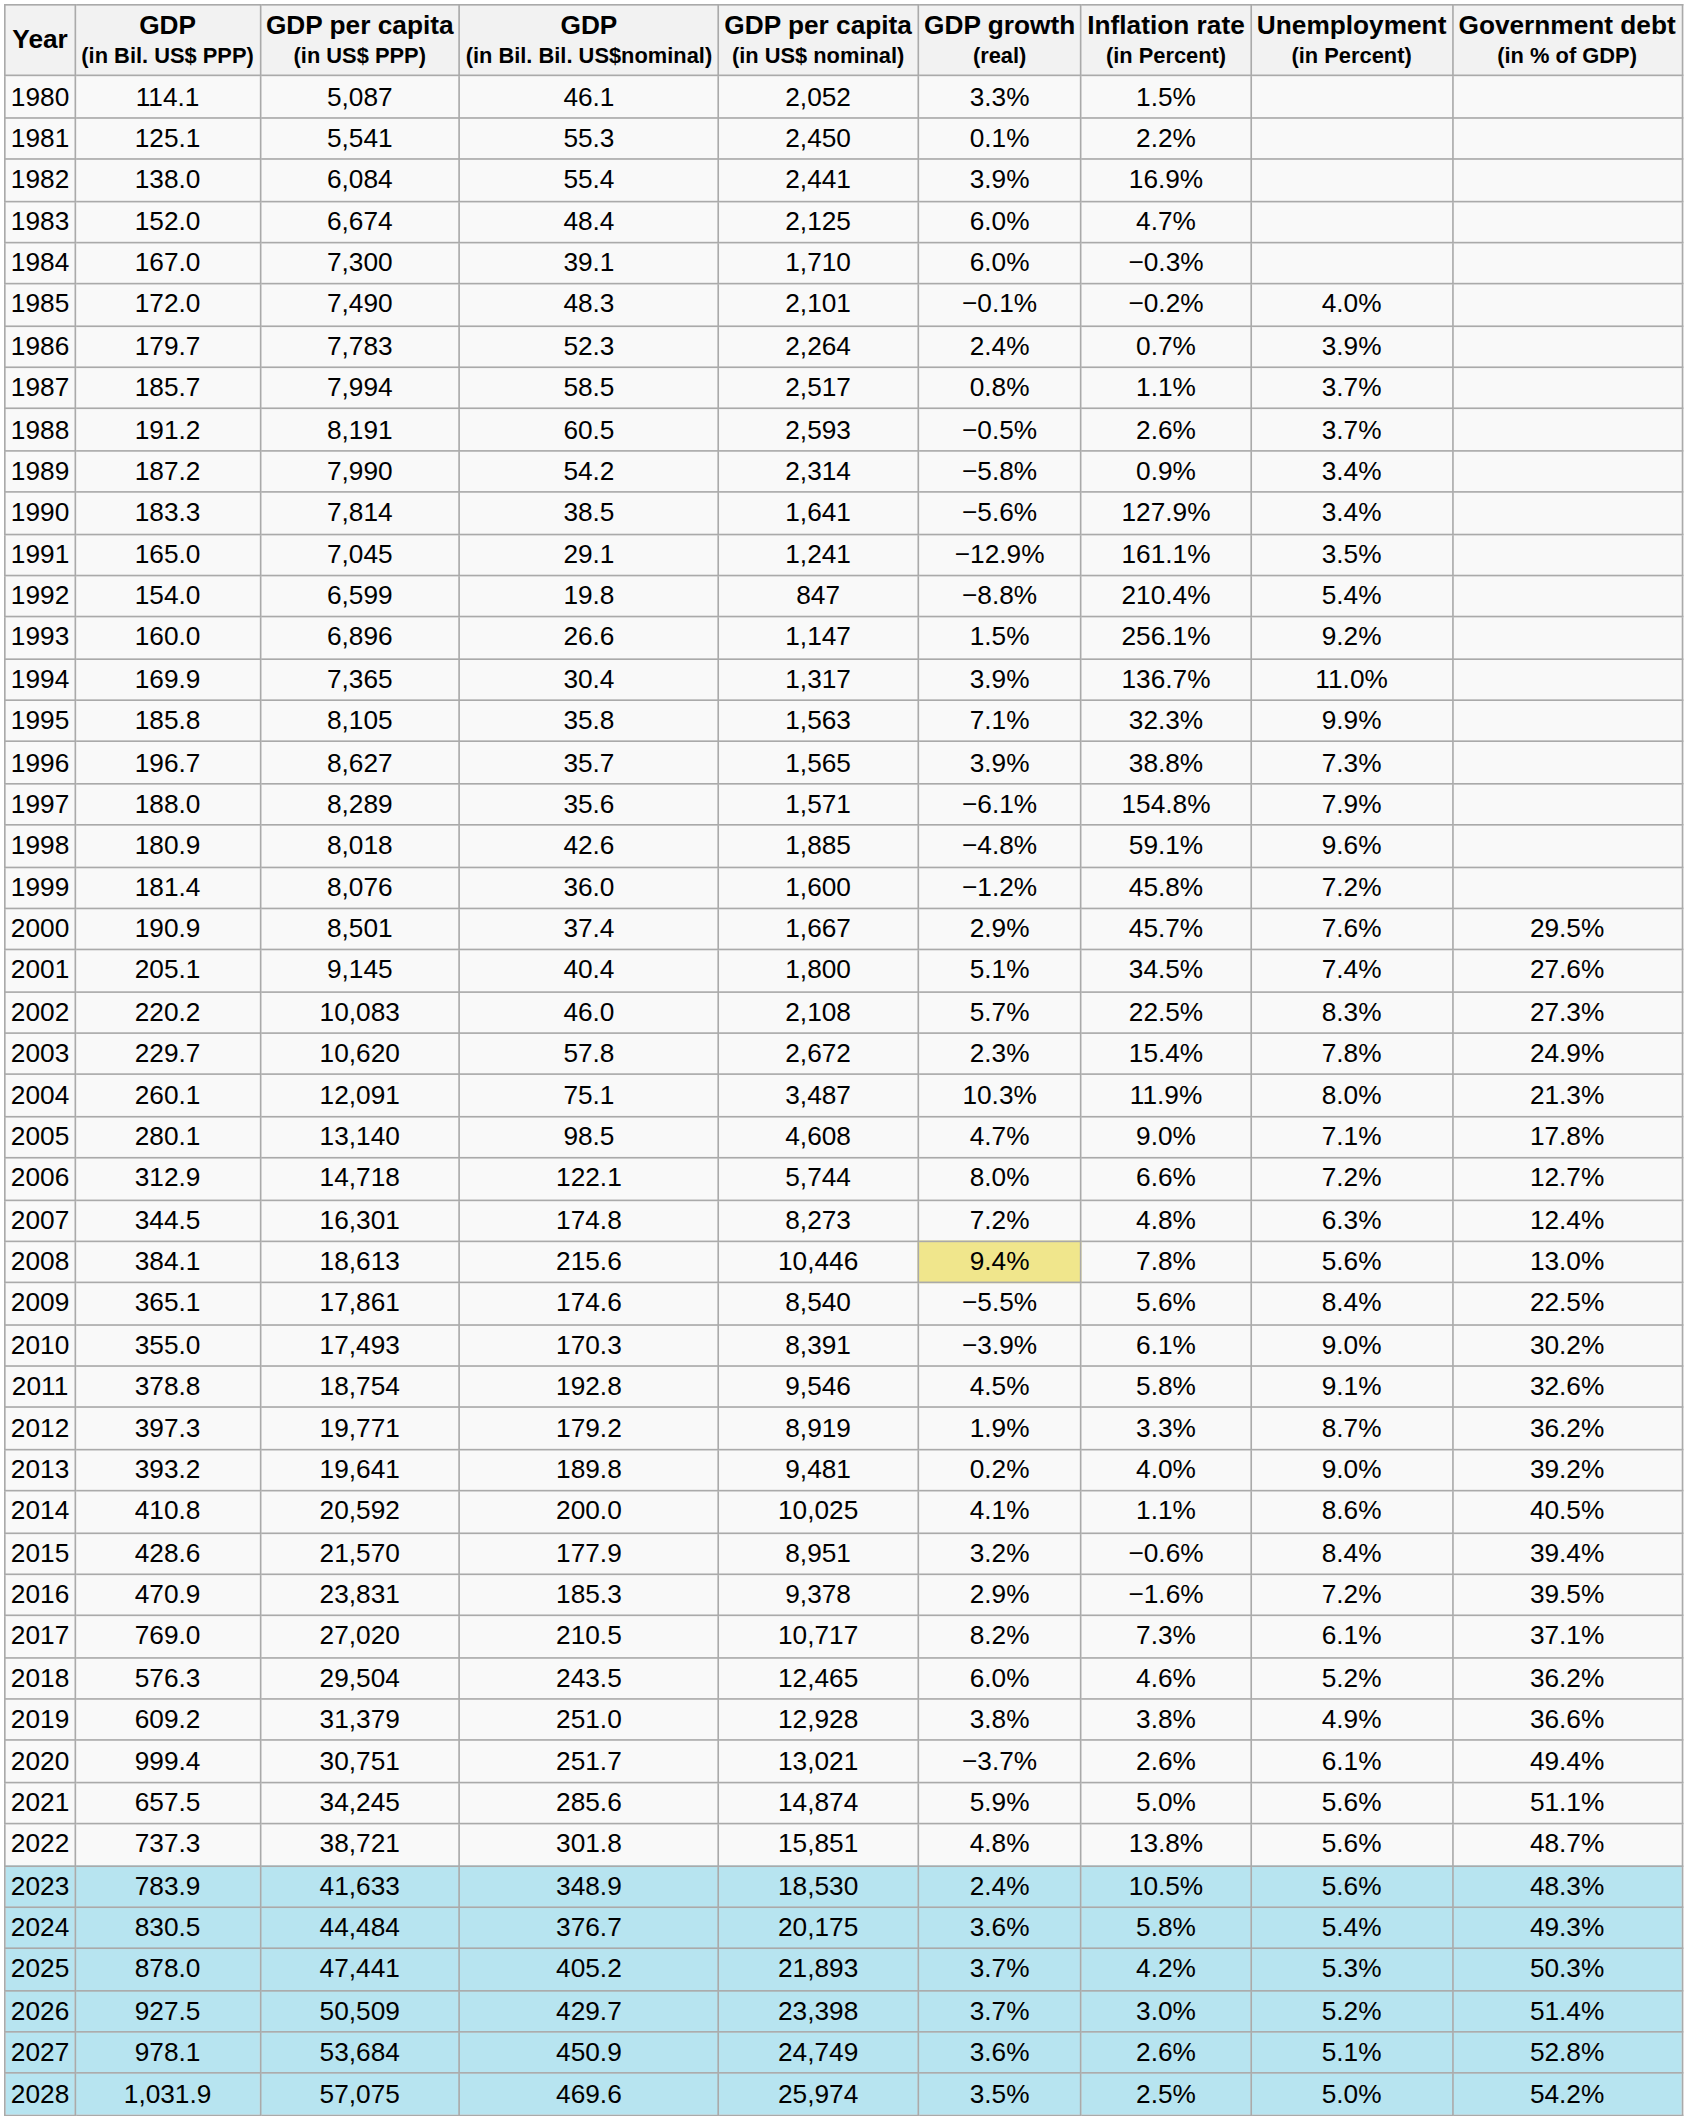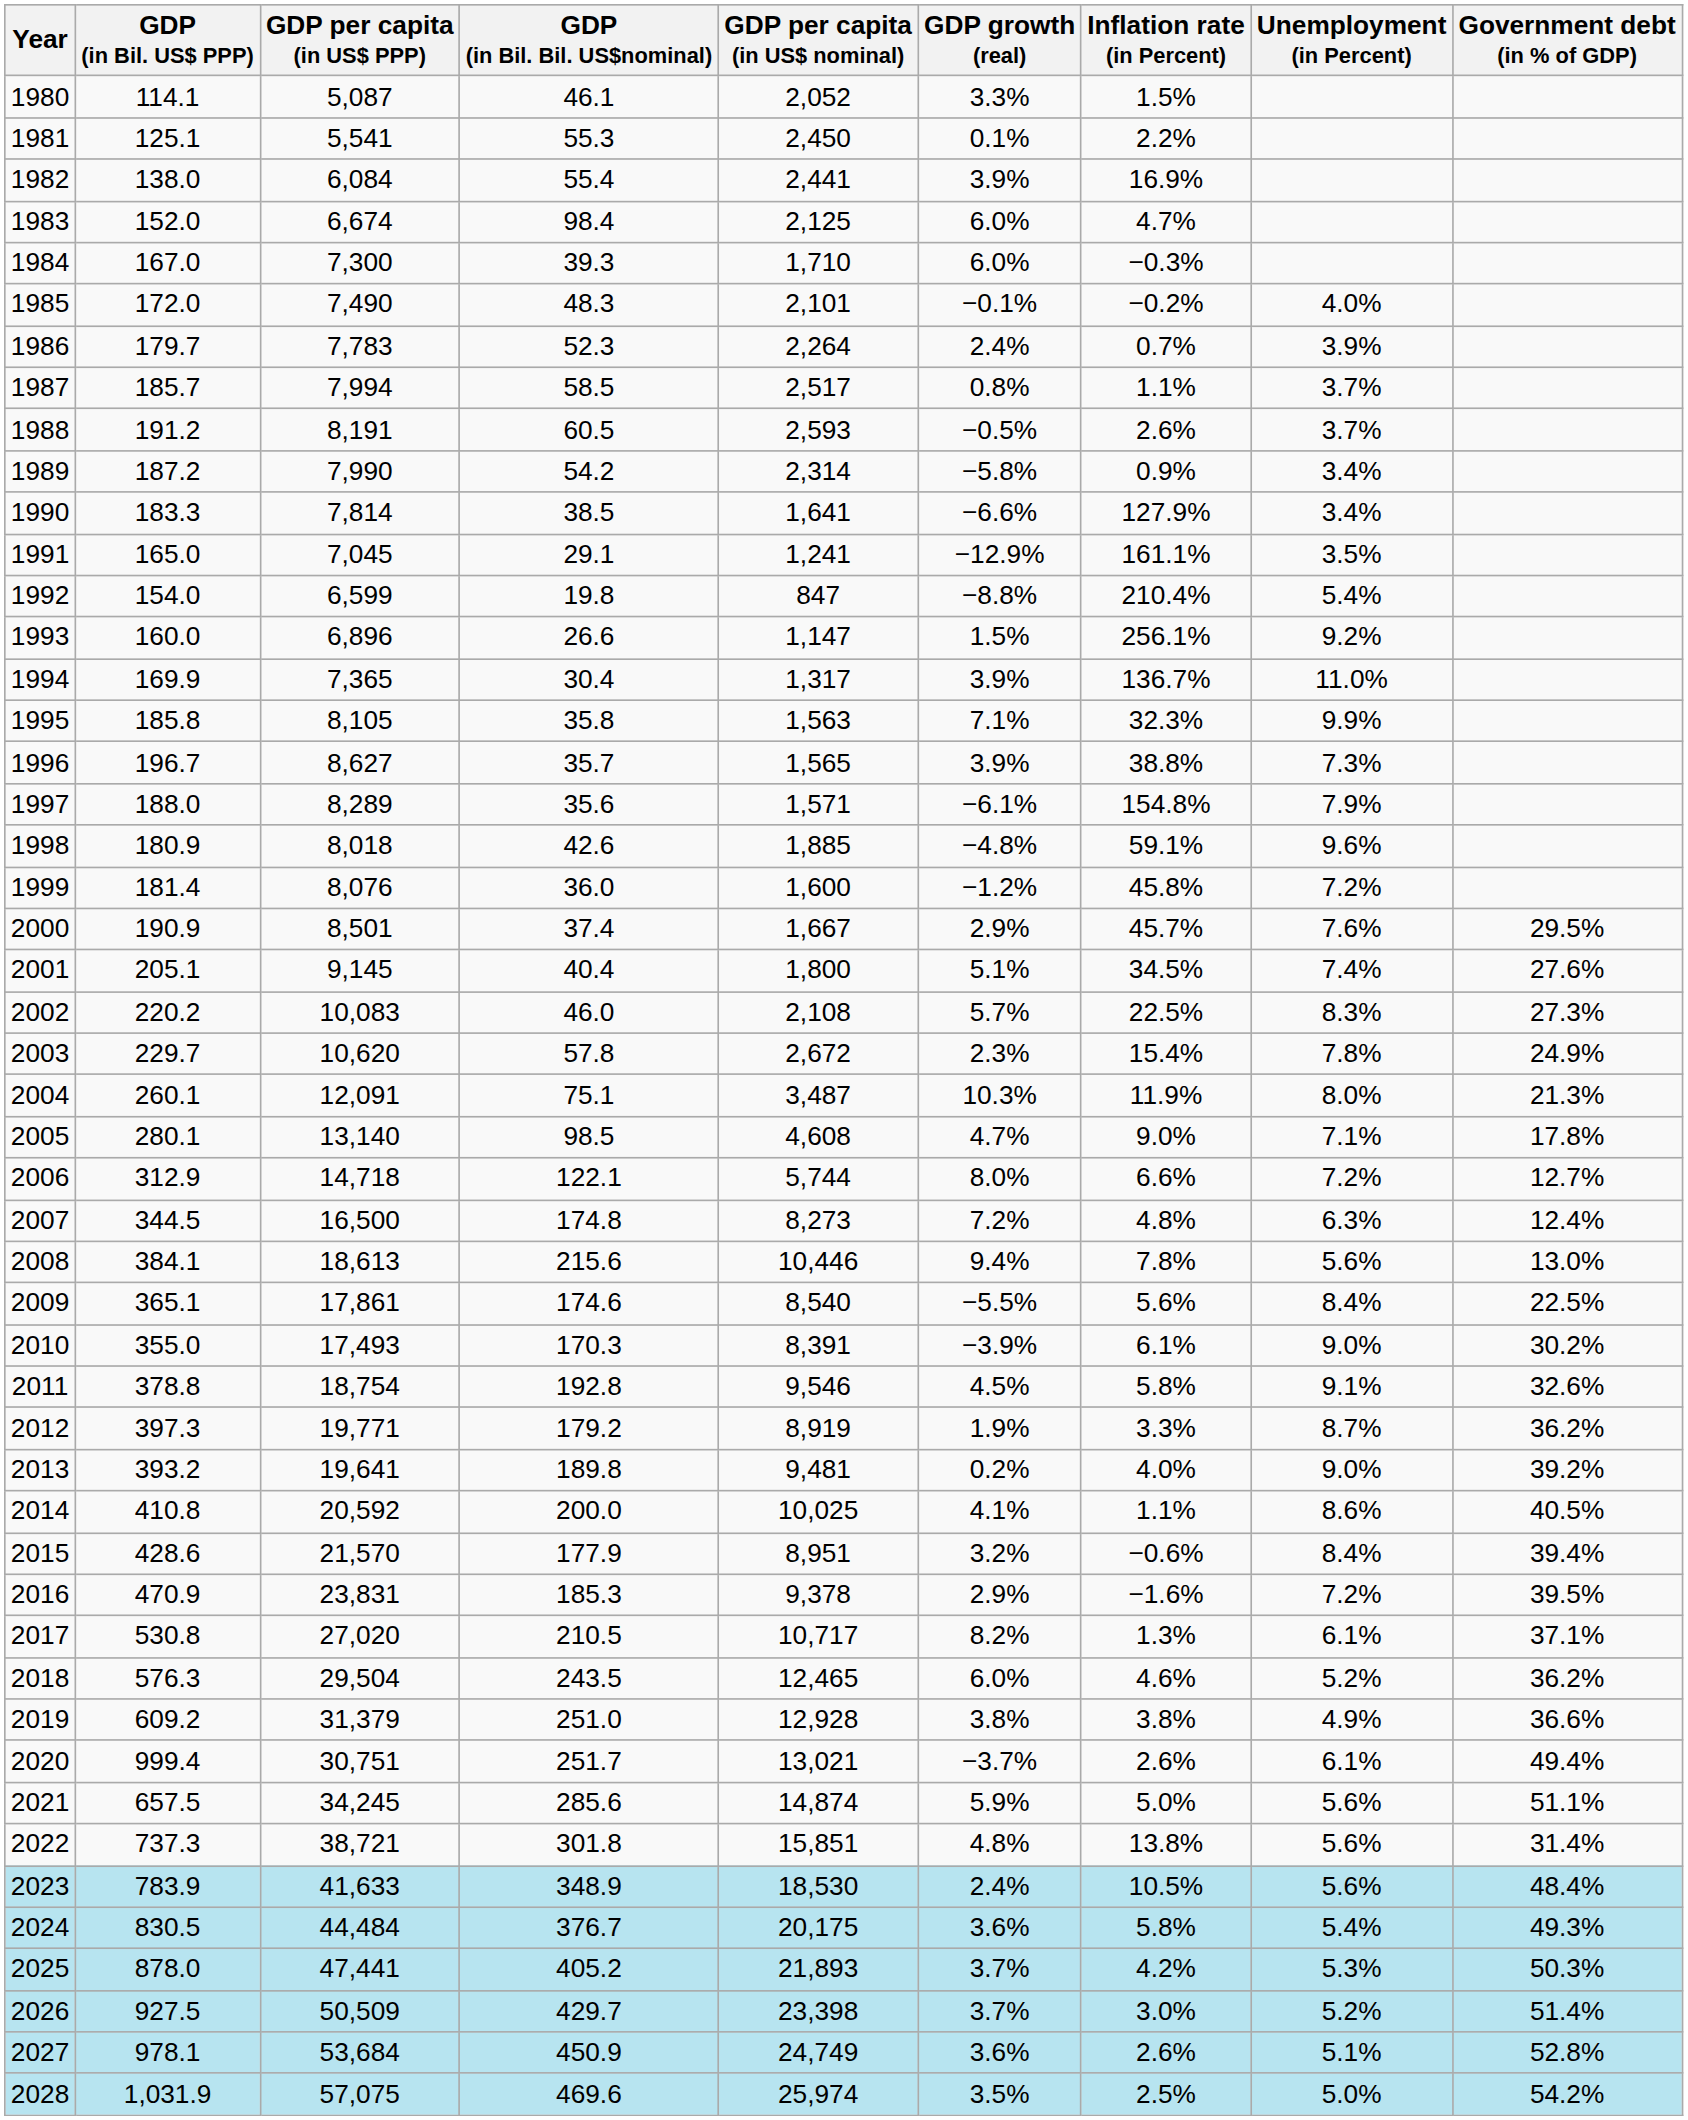1983 | GDP (in Bil. Bil. US$nominal): 48.4 -> 98.4
1984 | GDP (in Bil. Bil. US$nominal): 39.1 -> 39.3
1990 | GDP growth (real): −5.6% -> −6.6%
2007 | GDP per capita (in US$ PPP): 16,301 -> 16,500
2008 | GDP growth (real): khaki background -> no background
2017 | GDP (in Bil. US$ PPP): 769.0 -> 530.8
2017 | Inflation rate (in Percent): 7.3% -> 1.3%
2022 | Government debt (in % of GDP): 48.7% -> 31.4%
2023 | Government debt (in % of GDP): 48.3% -> 48.4%
